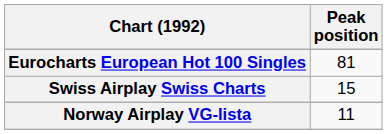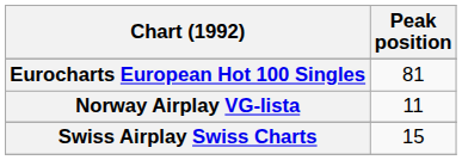rows swapped: Swiss Airplay Swiss Charts <-> Norway Airplay VG-lista
